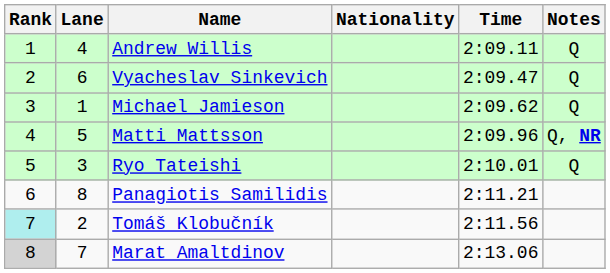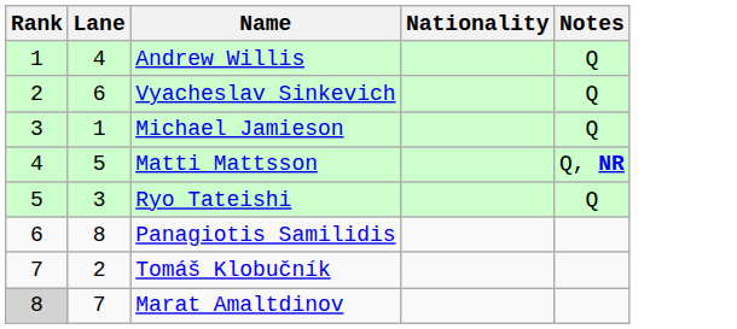- column: Time | 2:09.11 | 2:09.47 | 2:09.62 | 2:09.96 | 2:10.01 | 2:11.21 | 2:11.56 | 2:13.06
Tomáš Klobučník | Rank: paleturquoise background -> no background
